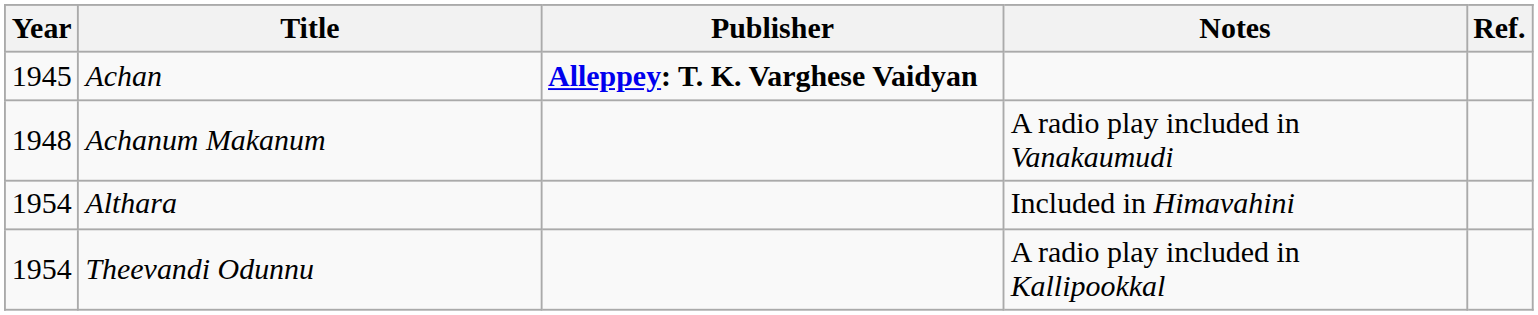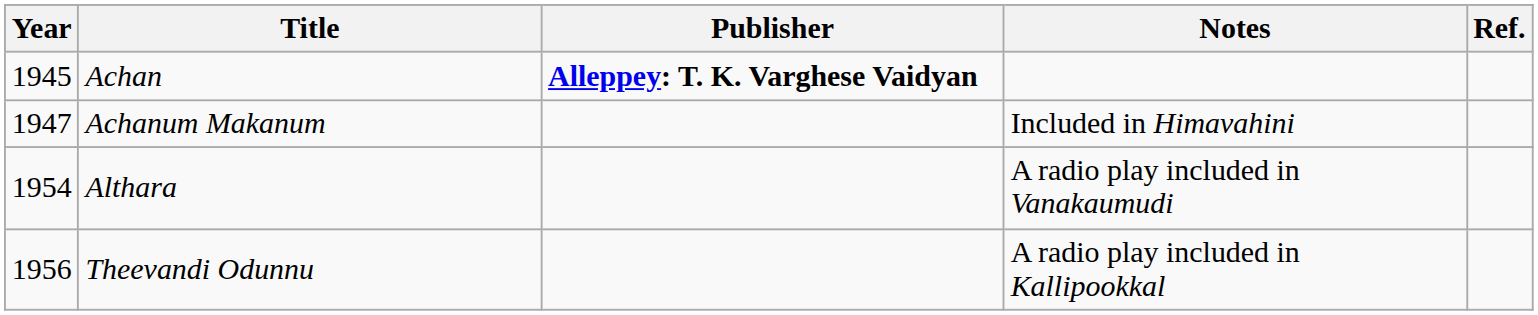Achanum Makanum | Year: 1948 -> 1947
Achanum Makanum | Notes: A radio play included in Vanakaumudi -> Included in Himavahini
Althara | Notes: Included in Himavahini -> A radio play included in Vanakaumudi
Theevandi Odunnu | Year: 1954 -> 1956
